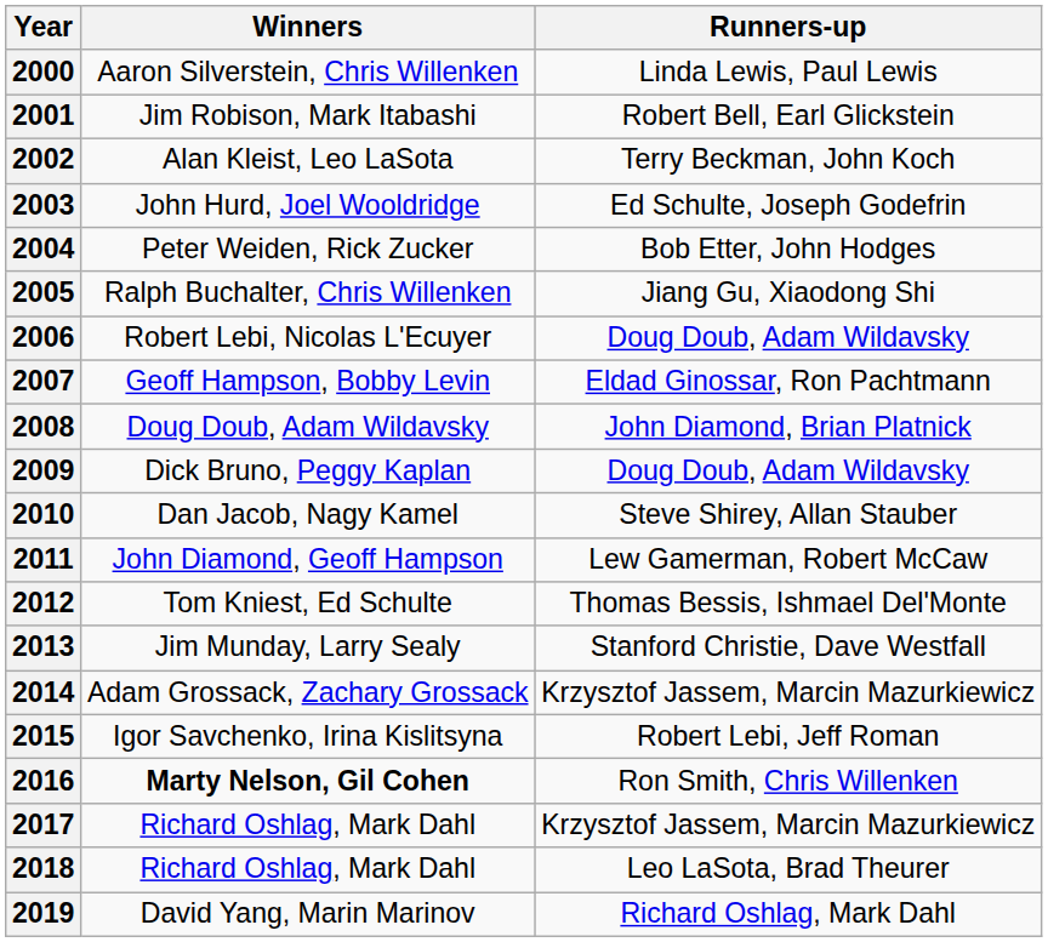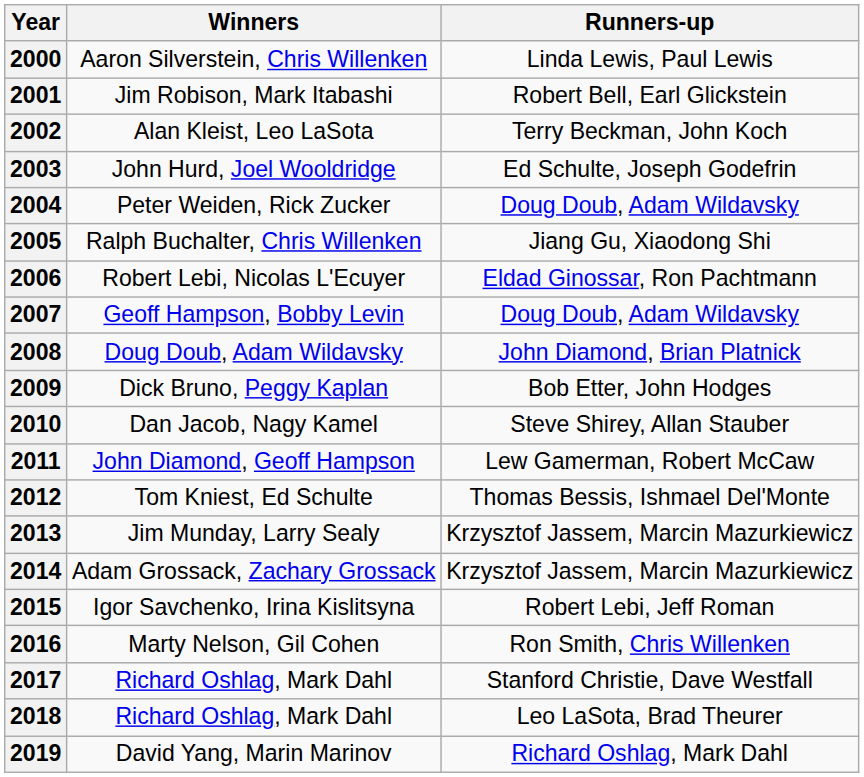2004 | Runners-up: Bob Etter, John Hodges -> Doug Doub, Adam Wildavsky
2006 | Runners-up: Doug Doub, Adam Wildavsky -> Eldad Ginossar, Ron Pachtmann
2007 | Runners-up: Eldad Ginossar, Ron Pachtmann -> Doug Doub, Adam Wildavsky
2009 | Runners-up: Doug Doub, Adam Wildavsky -> Bob Etter, John Hodges
2013 | Runners-up: Stanford Christie, Dave Westfall -> Krzysztof Jassem, Marcin Mazurkiewicz
2016 | Winners: bold -> normal
2017 | Runners-up: Krzysztof Jassem, Marcin Mazurkiewicz -> Stanford Christie, Dave Westfall
